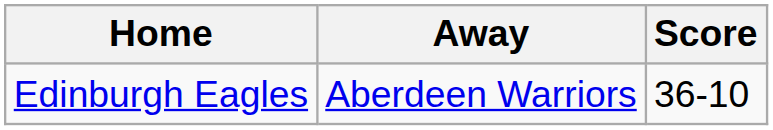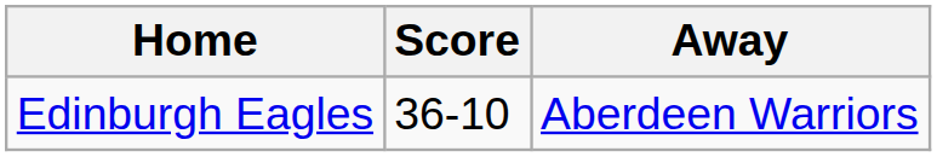columns swapped: Score <-> Away
